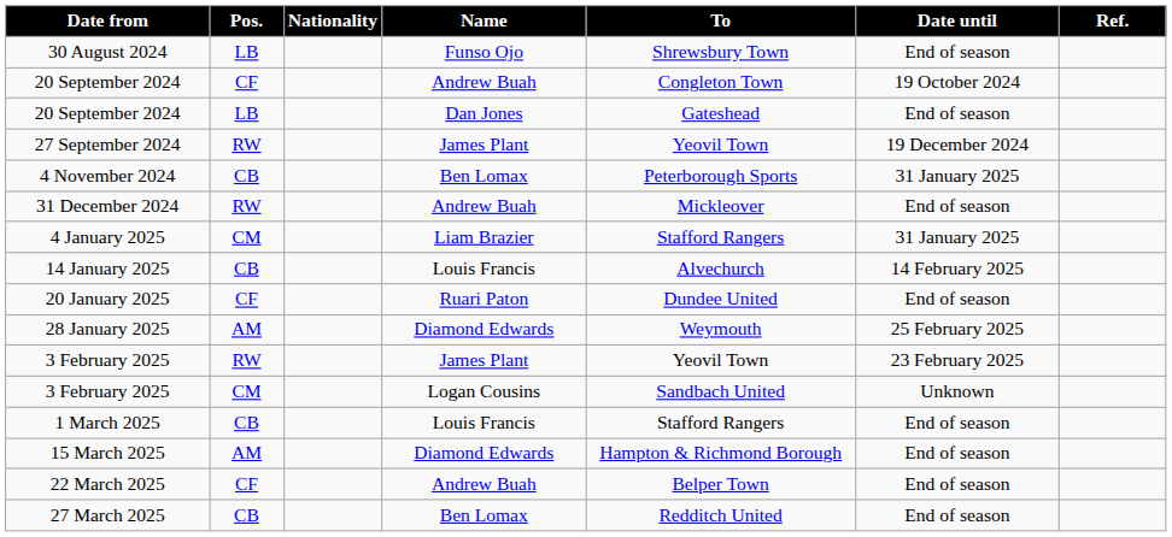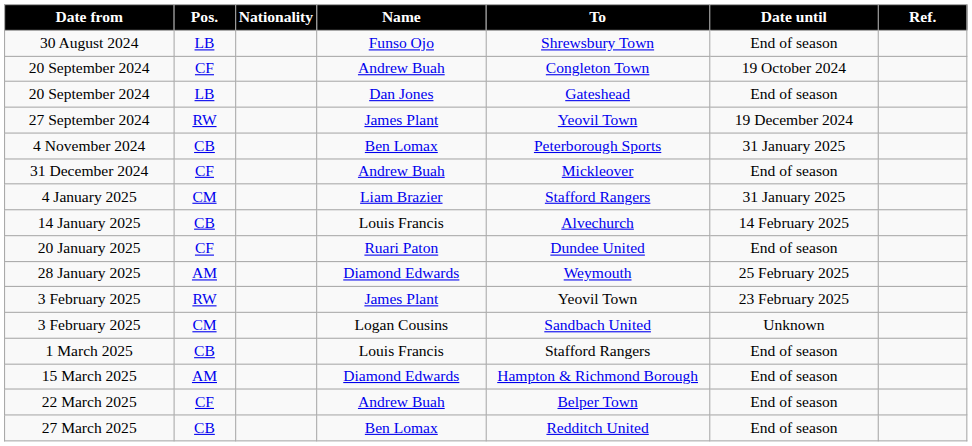31 December 2024 | Pos.: RW -> CF
